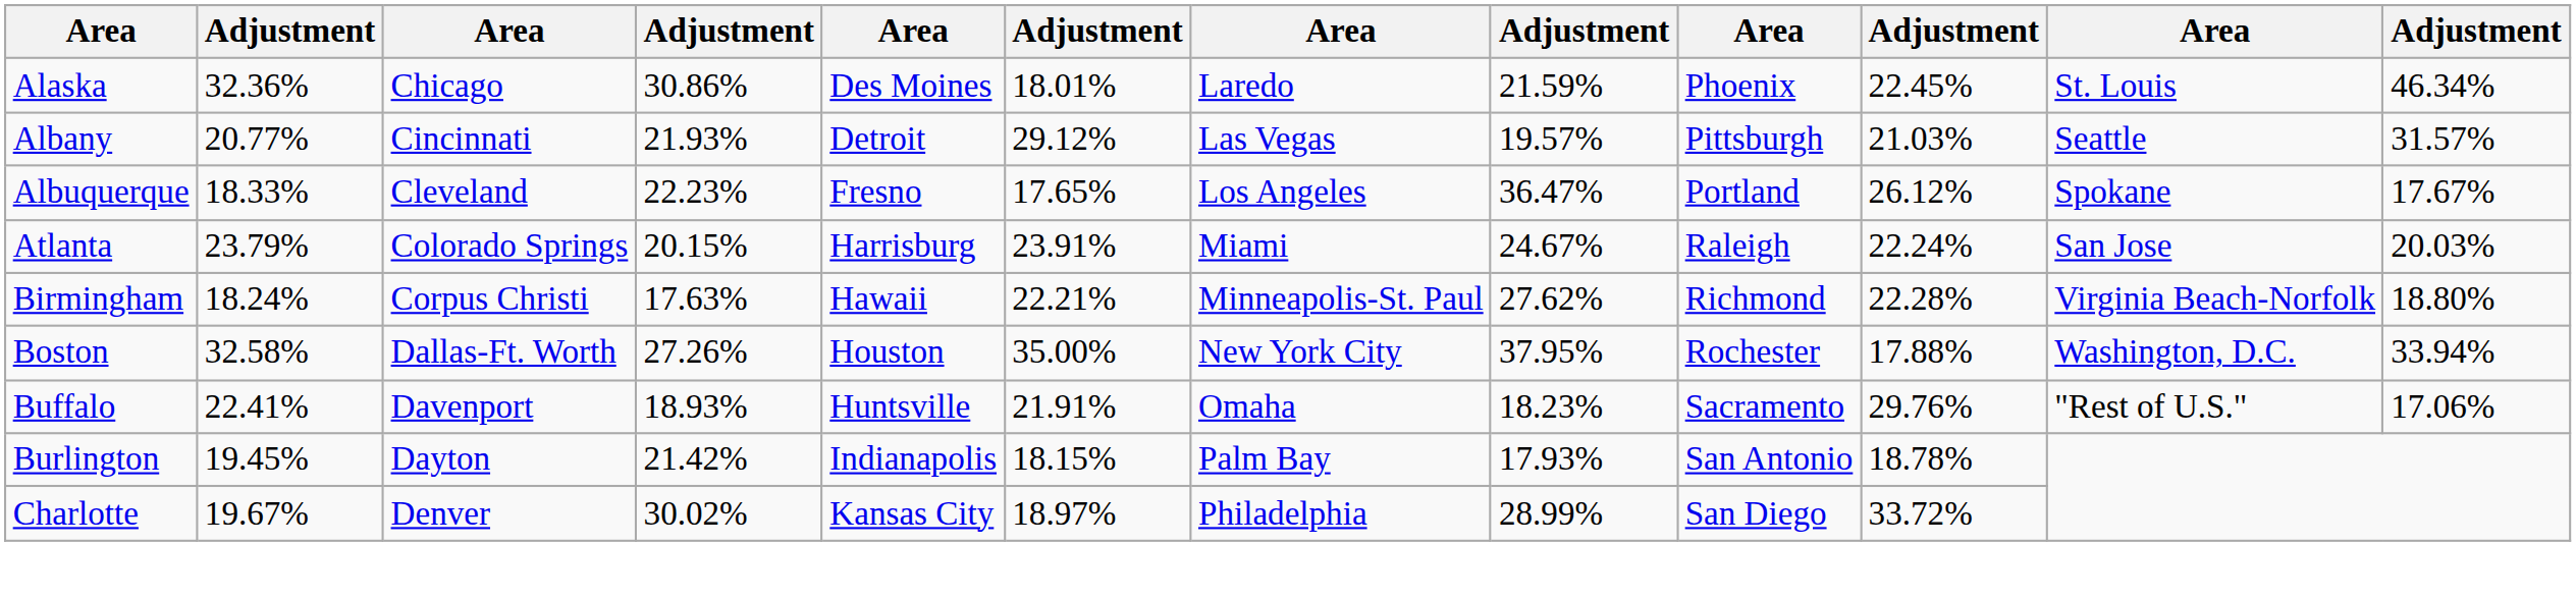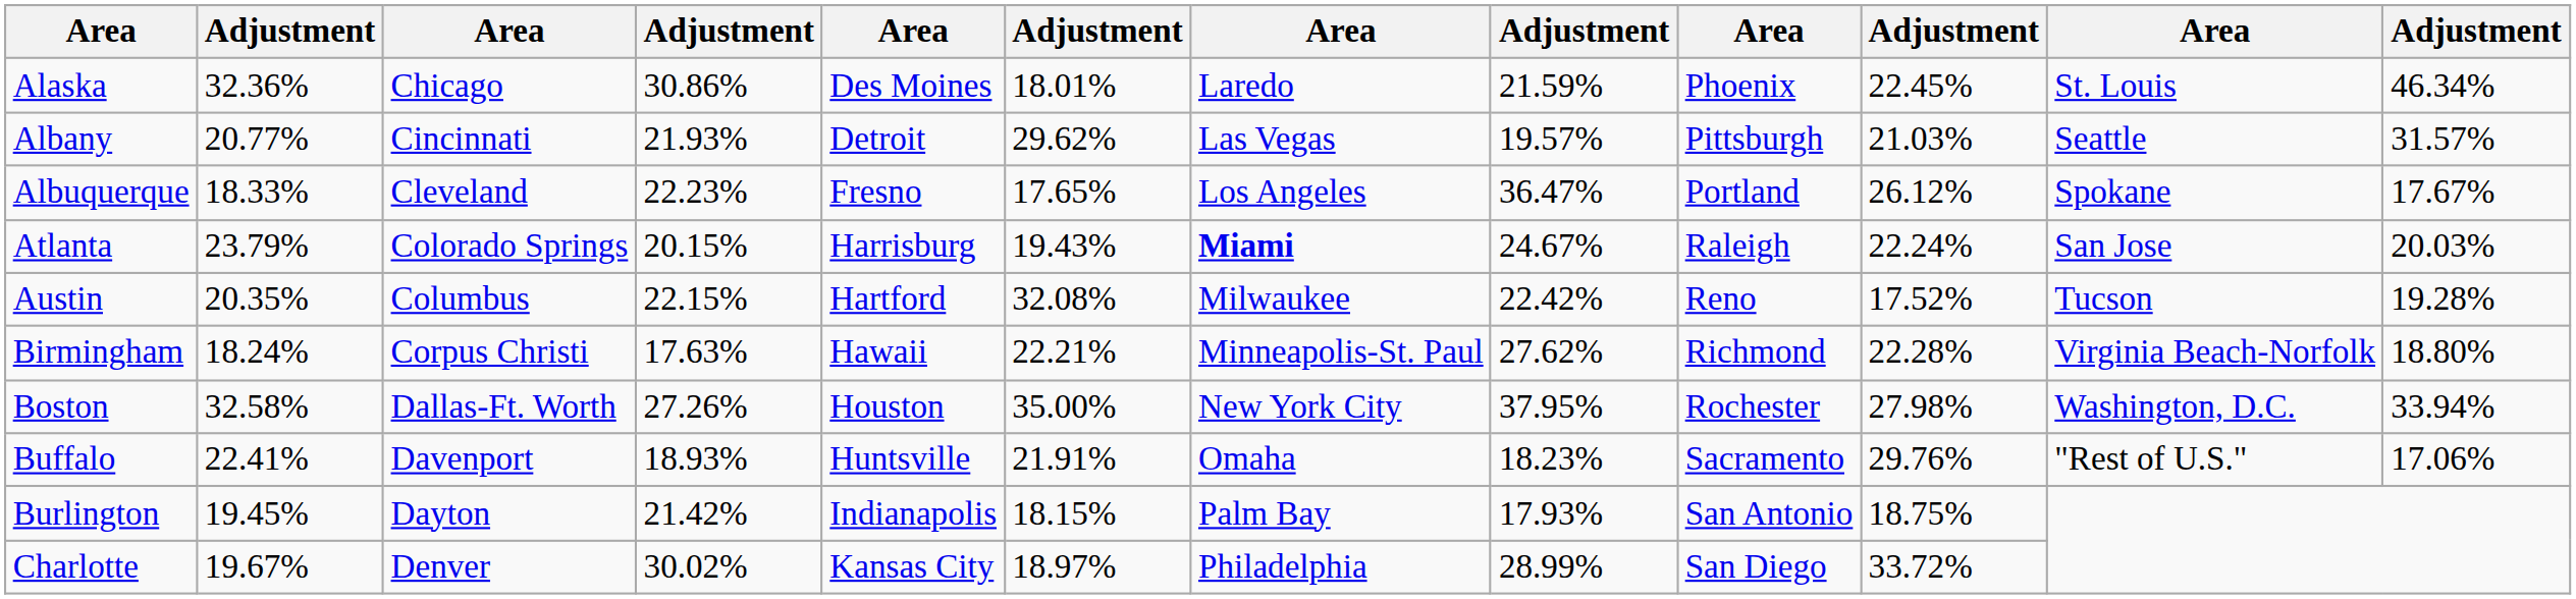Albany | column 6: 29.12% -> 29.62%
Atlanta | column 6: 23.91% -> 19.43%
Atlanta | column 7: normal -> bold
+ row: Austin | 20.35% | Columbus | 22.15% | Hartford | 32.08% | Milwaukee | 22.42% | Reno | 17.52% | Tucson | 19.28%
Boston | column 10: 17.88% -> 27.98%
Burlington | column 10: 18.78% -> 18.75%
